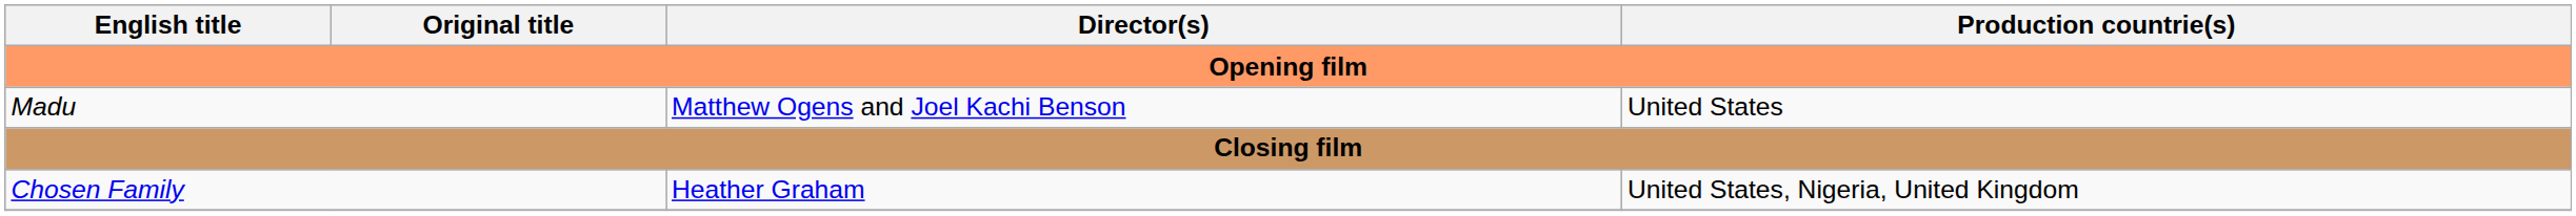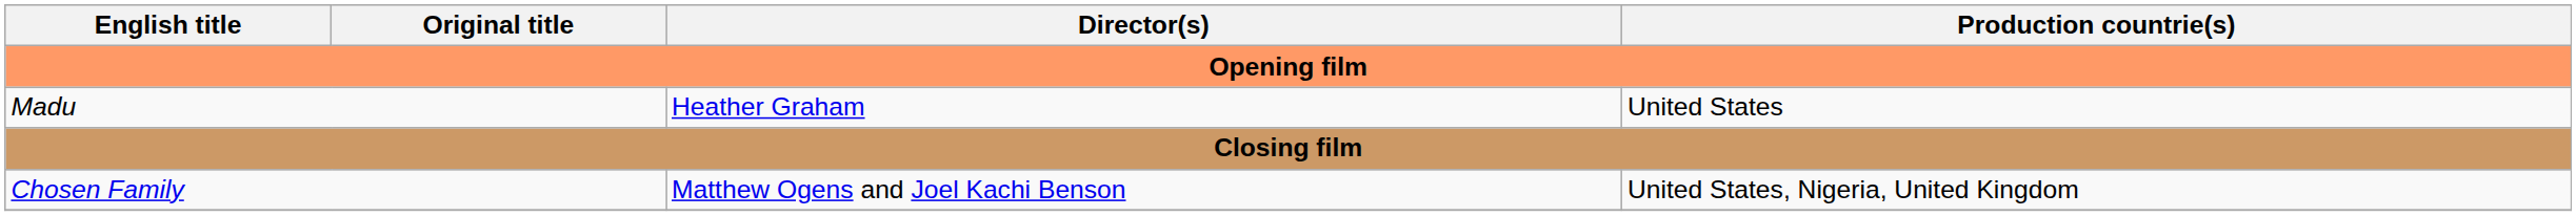Madu | Director(s): Matthew Ogens and Joel Kachi Benson -> Heather Graham
Chosen Family | Director(s): Heather Graham -> Matthew Ogens and Joel Kachi Benson
